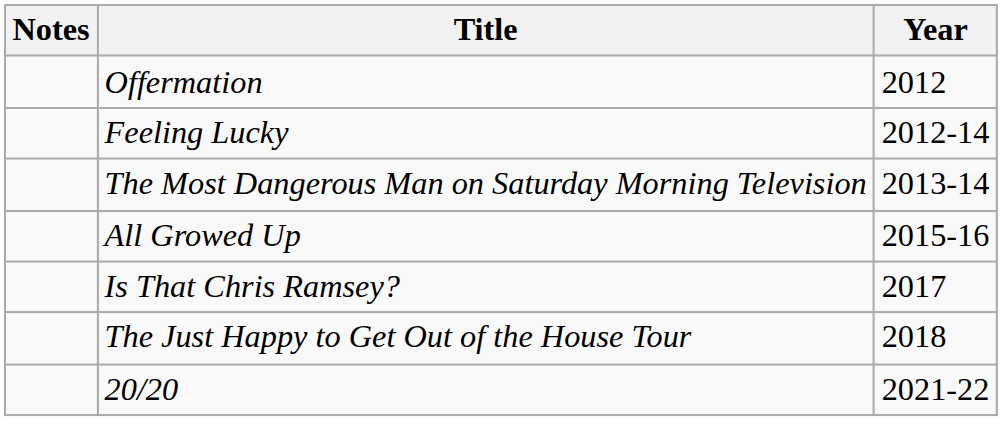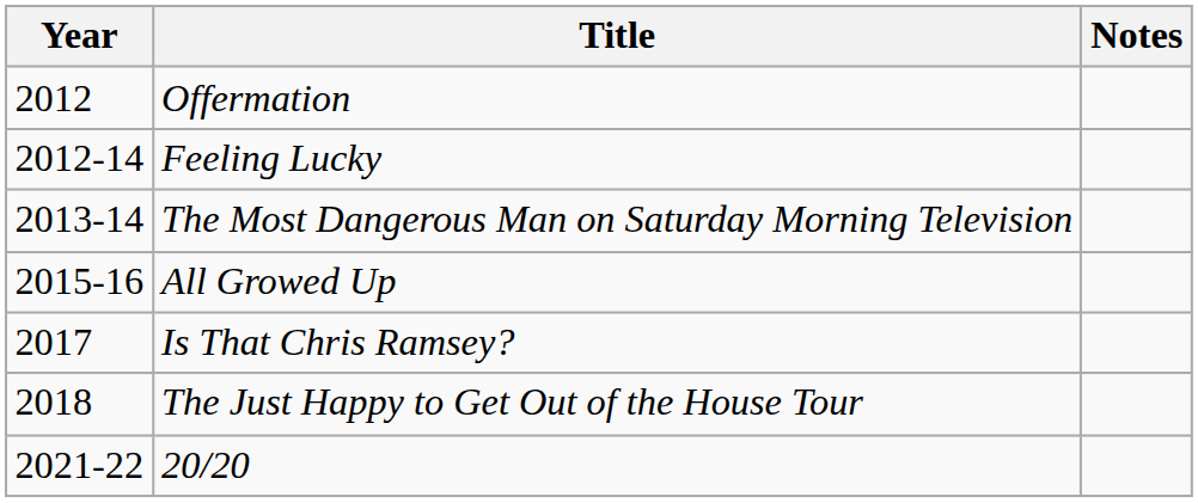columns swapped: Year <-> Notes
